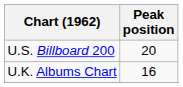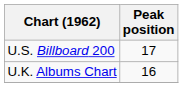U.S. Billboard 200 | Peak position: 20 -> 17
